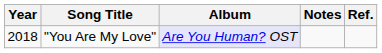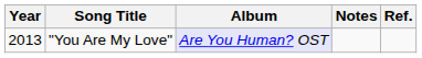"You Are My Love" | Year: 2018 -> 2013
